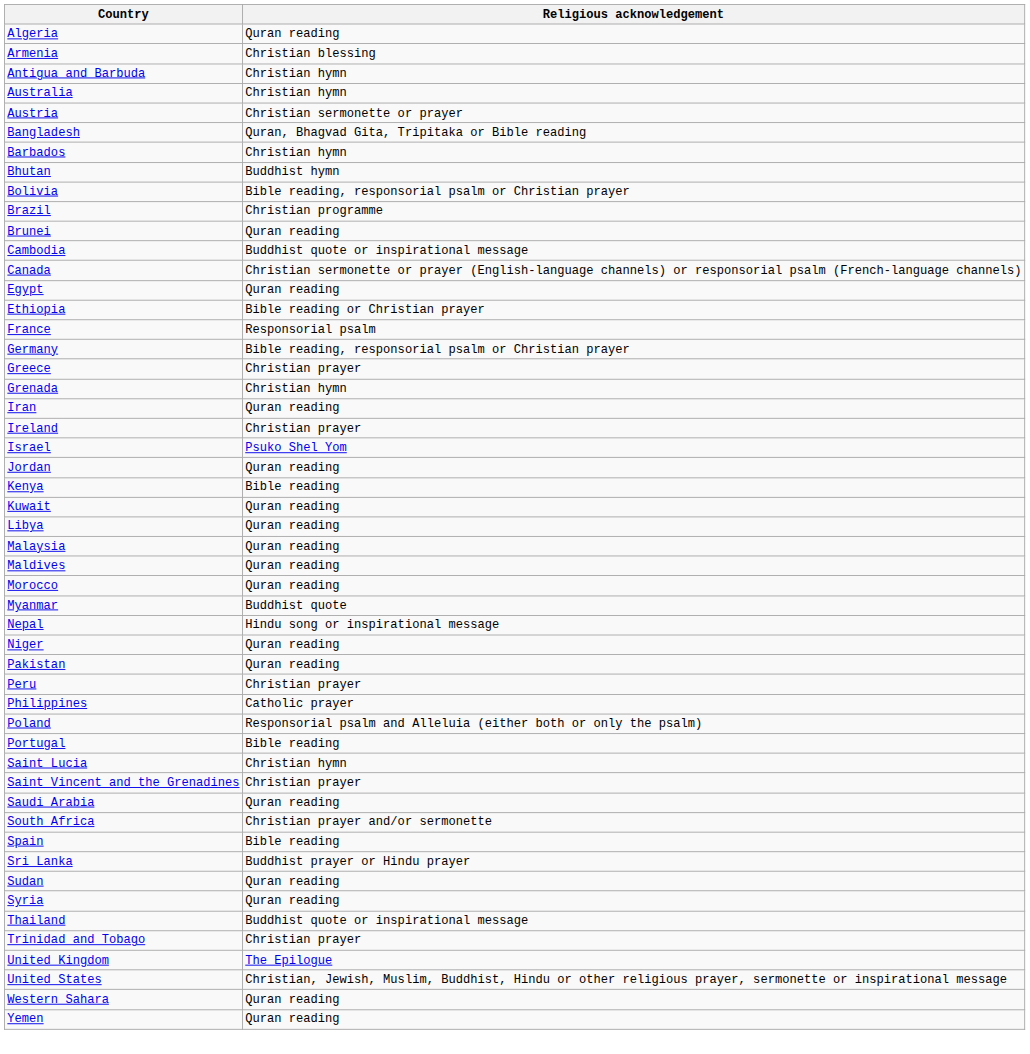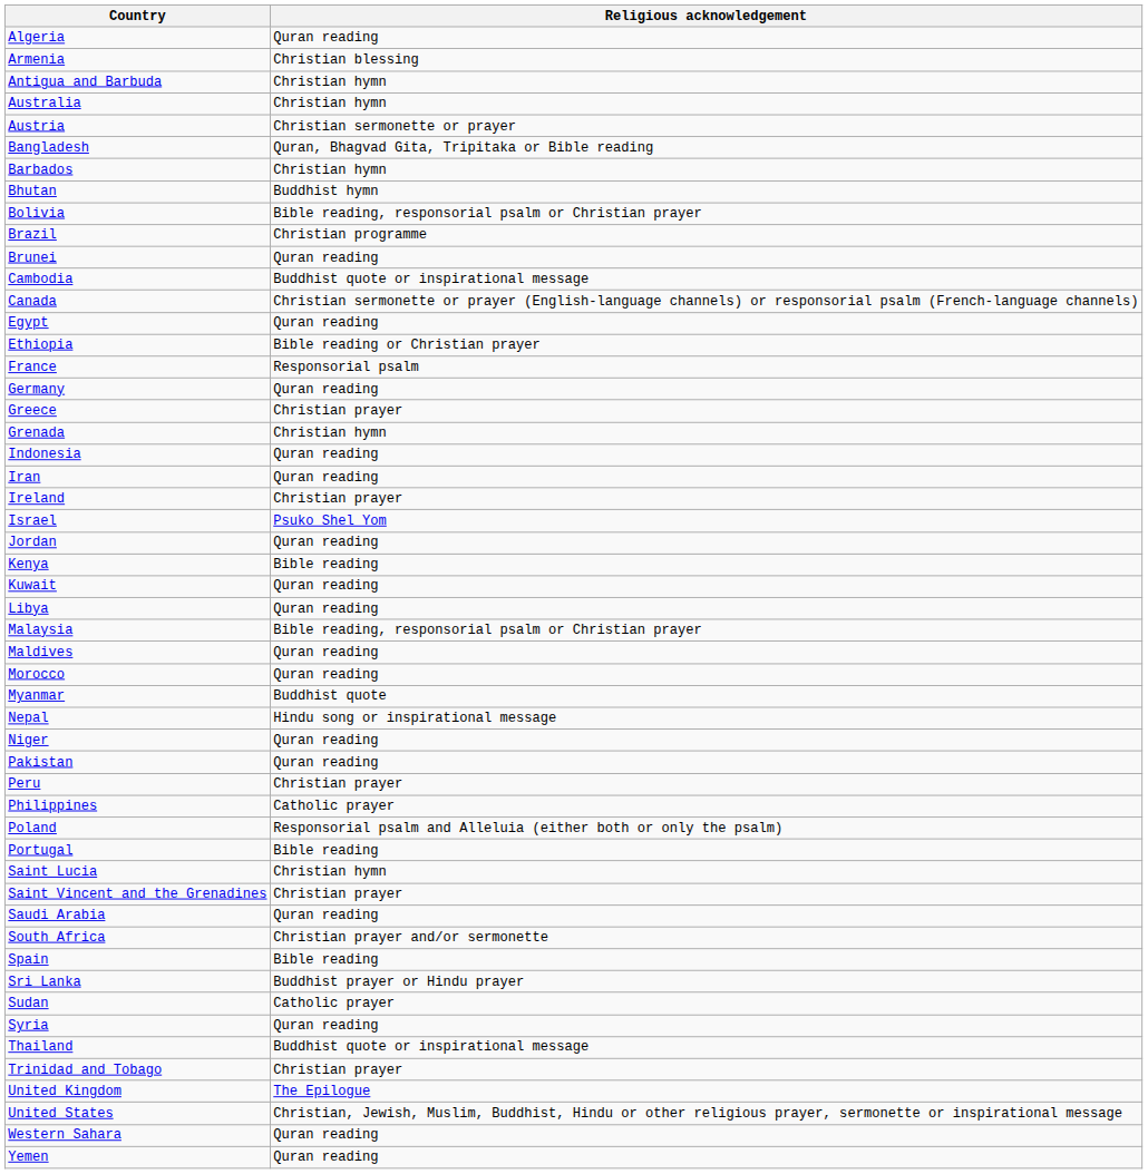Germany | Religious acknowledgement: Bible reading, responsorial psalm or Christian prayer -> Quran reading
+ row: Indonesia | Quran reading
Malaysia | Religious acknowledgement: Quran reading -> Bible reading, responsorial psalm or Christian prayer
Sudan | Religious acknowledgement: Quran reading -> Catholic prayer
